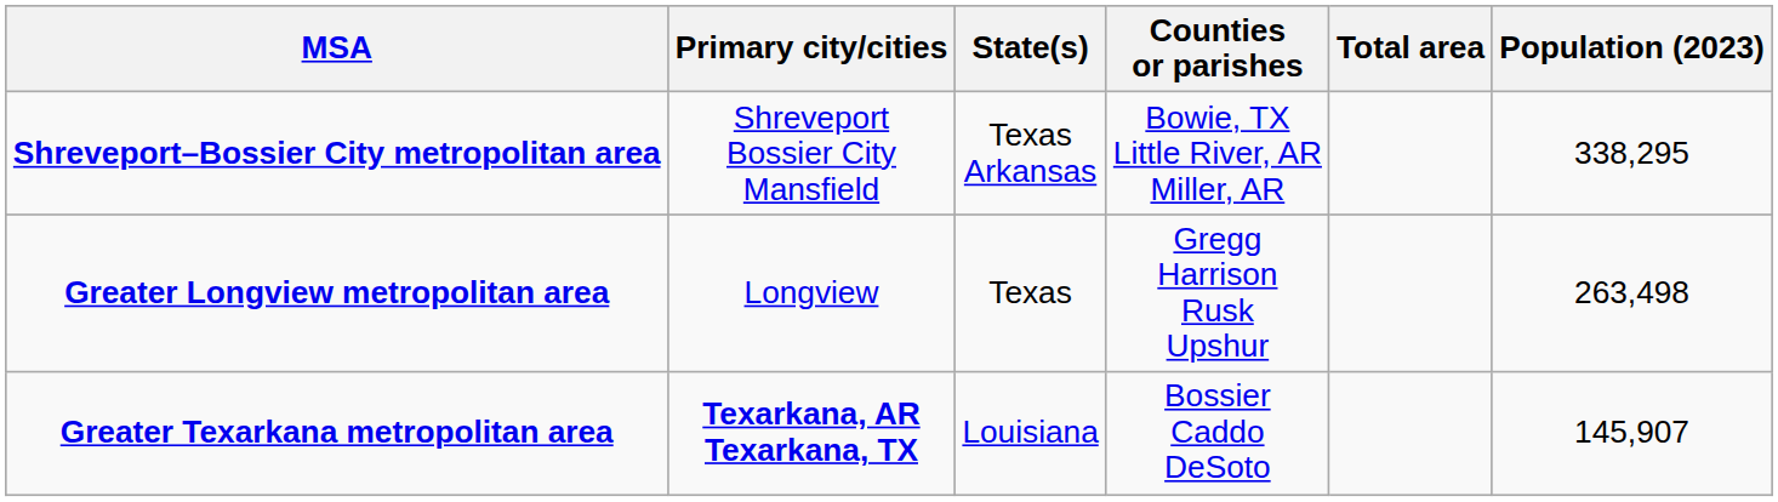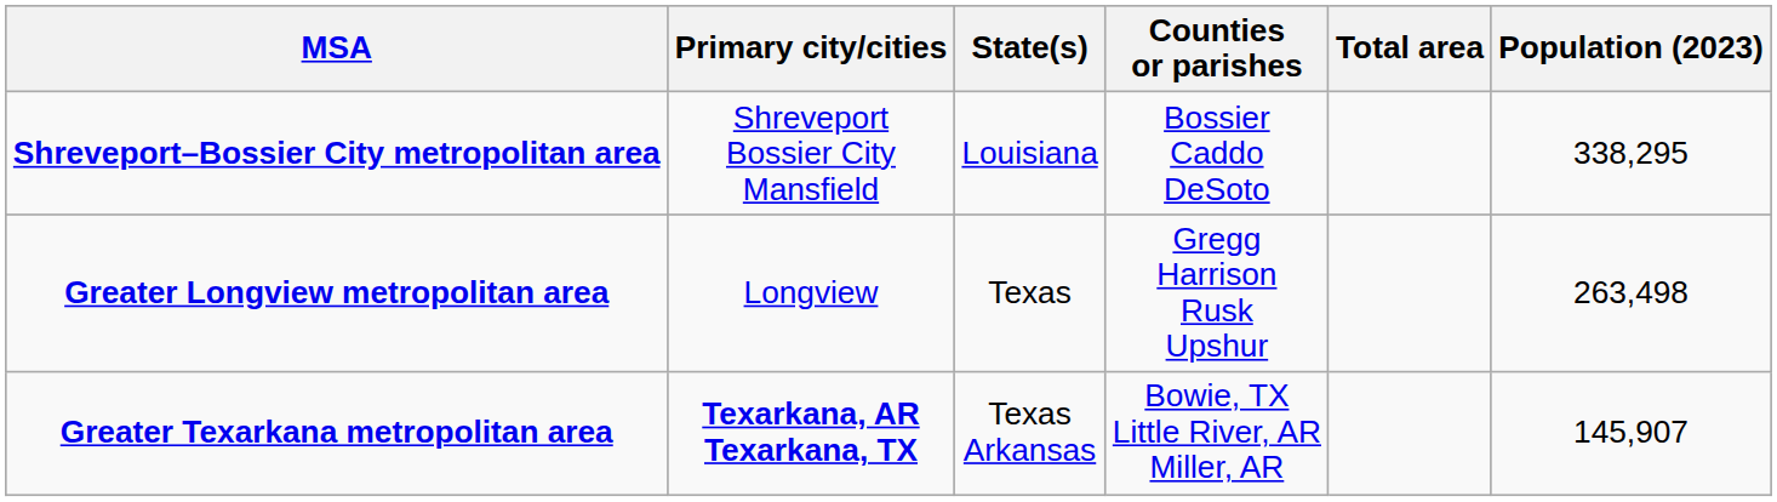Shreveport–Bossier City metropolitan area | State(s): Texas Arkansas -> Louisiana
Shreveport–Bossier City metropolitan area | Counties or parishes: Bowie, TX Little River, AR Miller, AR -> Bossier Caddo DeSoto
Greater Texarkana metropolitan area | State(s): Louisiana -> Texas Arkansas
Greater Texarkana metropolitan area | Counties or parishes: Bossier Caddo DeSoto -> Bowie, TX Little River, AR Miller, AR
